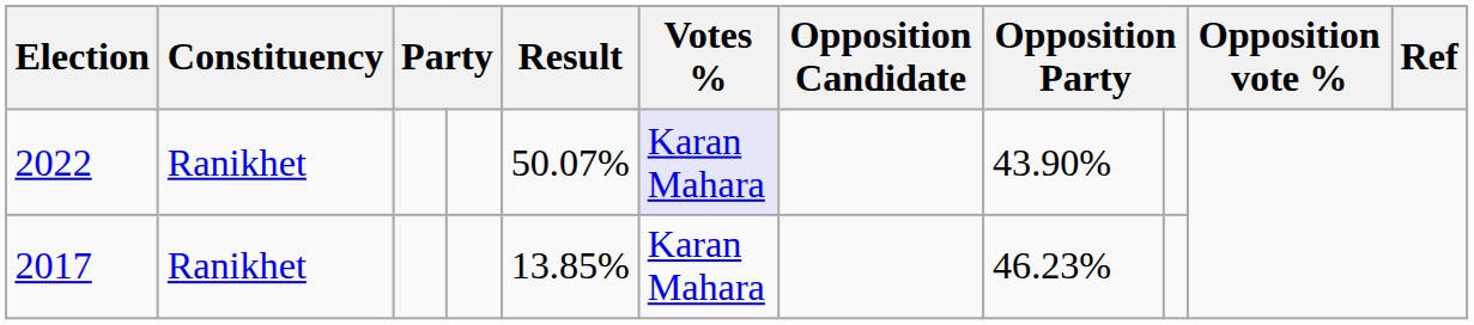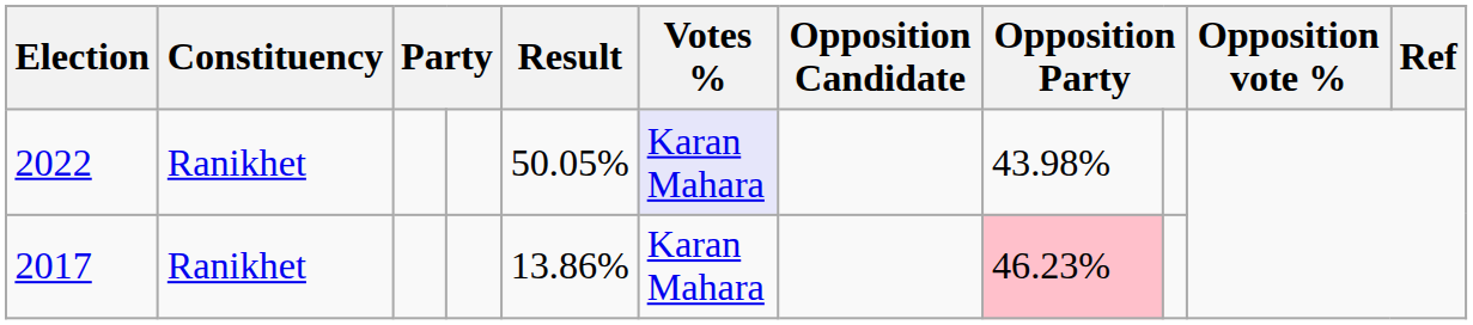2022 | Result: 50.07% -> 50.05%
2022 | column 8: 43.90% -> 43.98%
2017 | Result: 13.85% -> 13.86%
2017 | column 8: no background -> pink background
